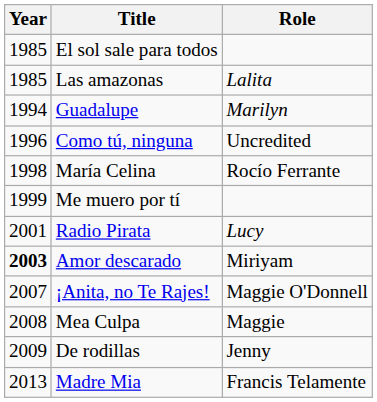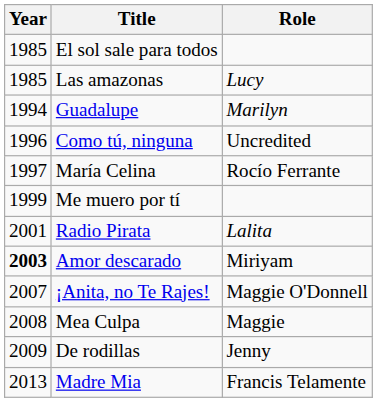Las amazonas | Role: Lalita -> Lucy
María Celina | Year: 1998 -> 1997
Radio Pirata | Role: Lucy -> Lalita
